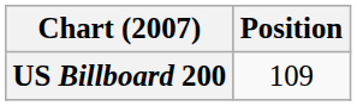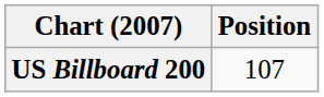US Billboard 200 | Position: 109 -> 107
